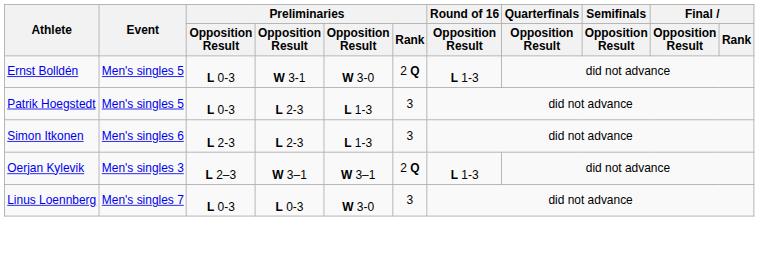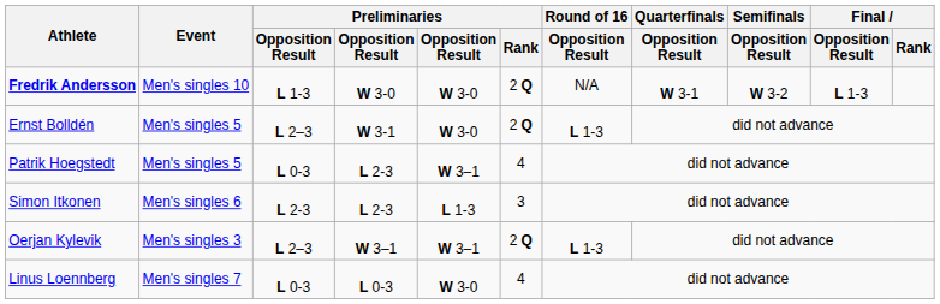+ row: Fredrik Andersson | Men's singles 10 | L 1-3 | W 3-0 | W 3-0 | 2 Q | N/A | W 3-1 | W 3-2 | L 1-3
Ernst Bolldén | column 3: L 0-3 -> L 2–3
Patrik Hoegstedt | column 5: L 1-3 -> W 3–1
Patrik Hoegstedt | Preliminaries / Rank: 3 -> 4
Linus Loennberg | Preliminaries / Rank: 3 -> 4
